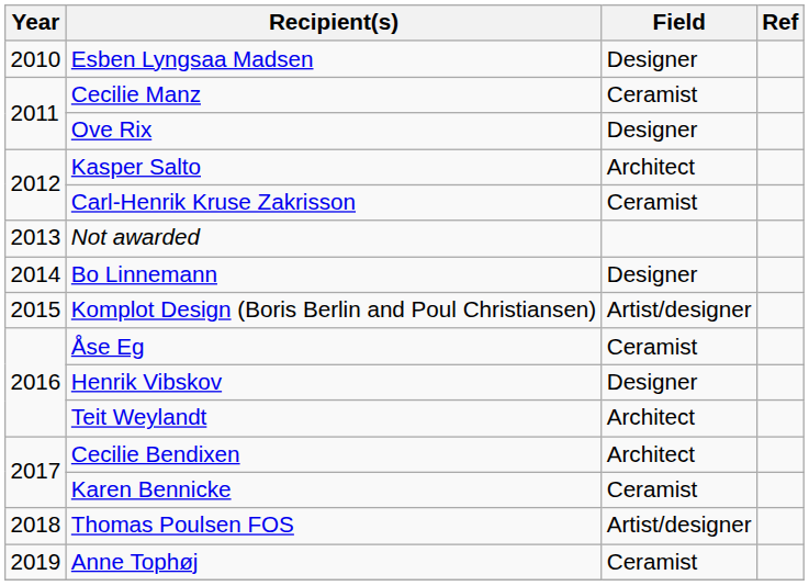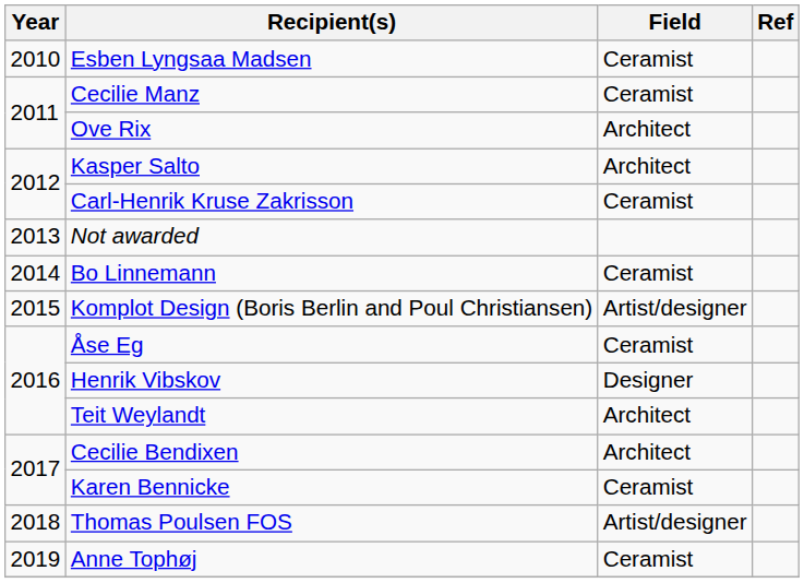Esben Lyngsaa Madsen | Field: Designer -> Ceramist
Ove Rix | Field: Designer -> Architect
Bo Linnemann | Field: Designer -> Ceramist
